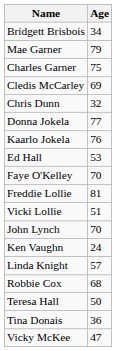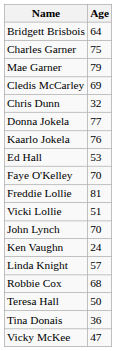Bridgett Brisbois | Age: 34 -> 64
rows swapped: Charles Garner <-> Mae Garner
